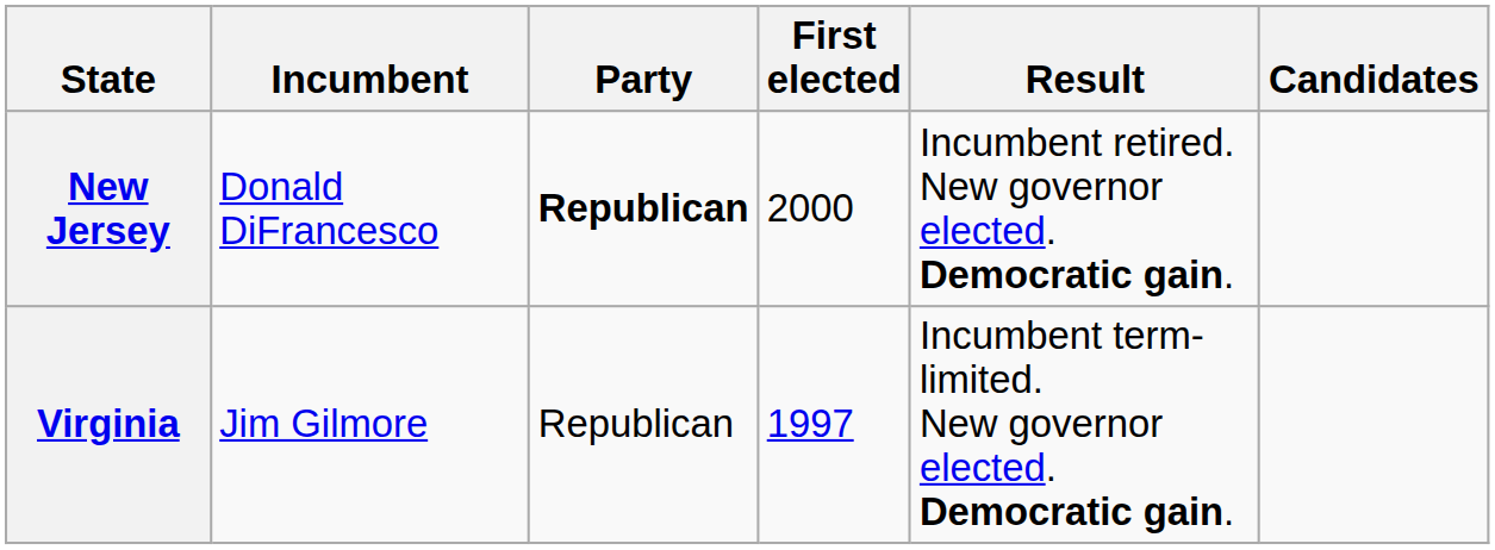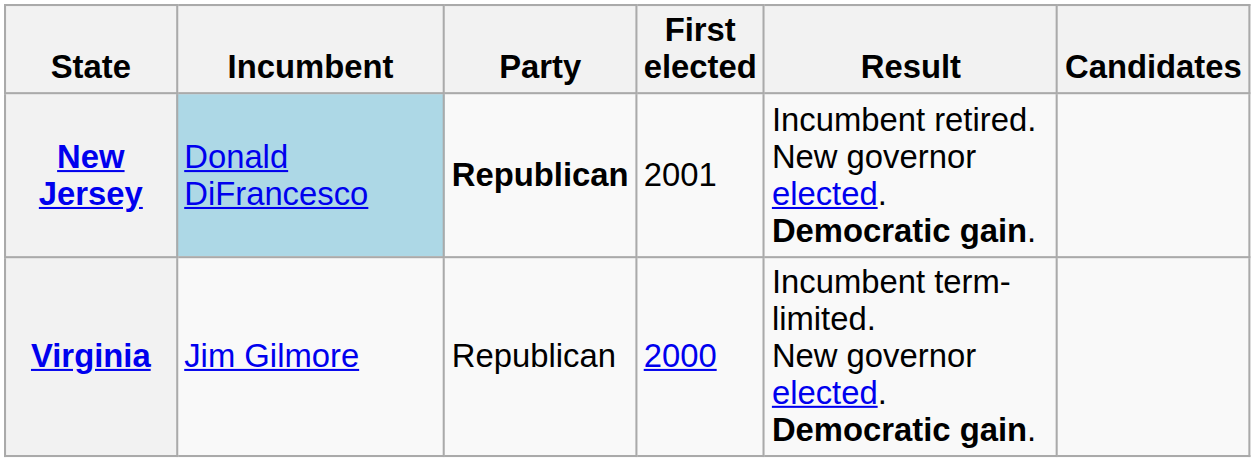New Jersey | Incumbent: no background -> lightblue background
New Jersey | First elected: 2000 -> 2001
Virginia | First elected: 1997 -> 2000
